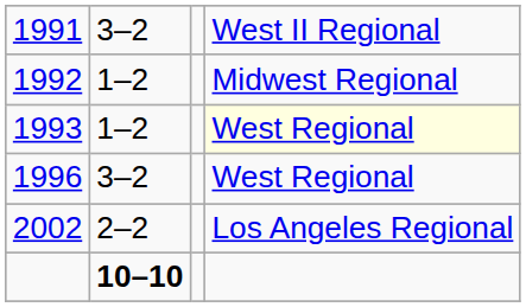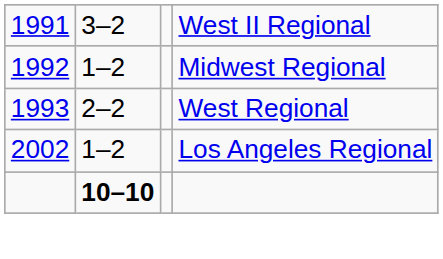1993 | column 2: 1–2 -> 2–2
1993 | column 4: lightyellow background -> no background
- row: 1996 | 3–2 | West Regional
2002 | column 2: 2–2 -> 1–2
